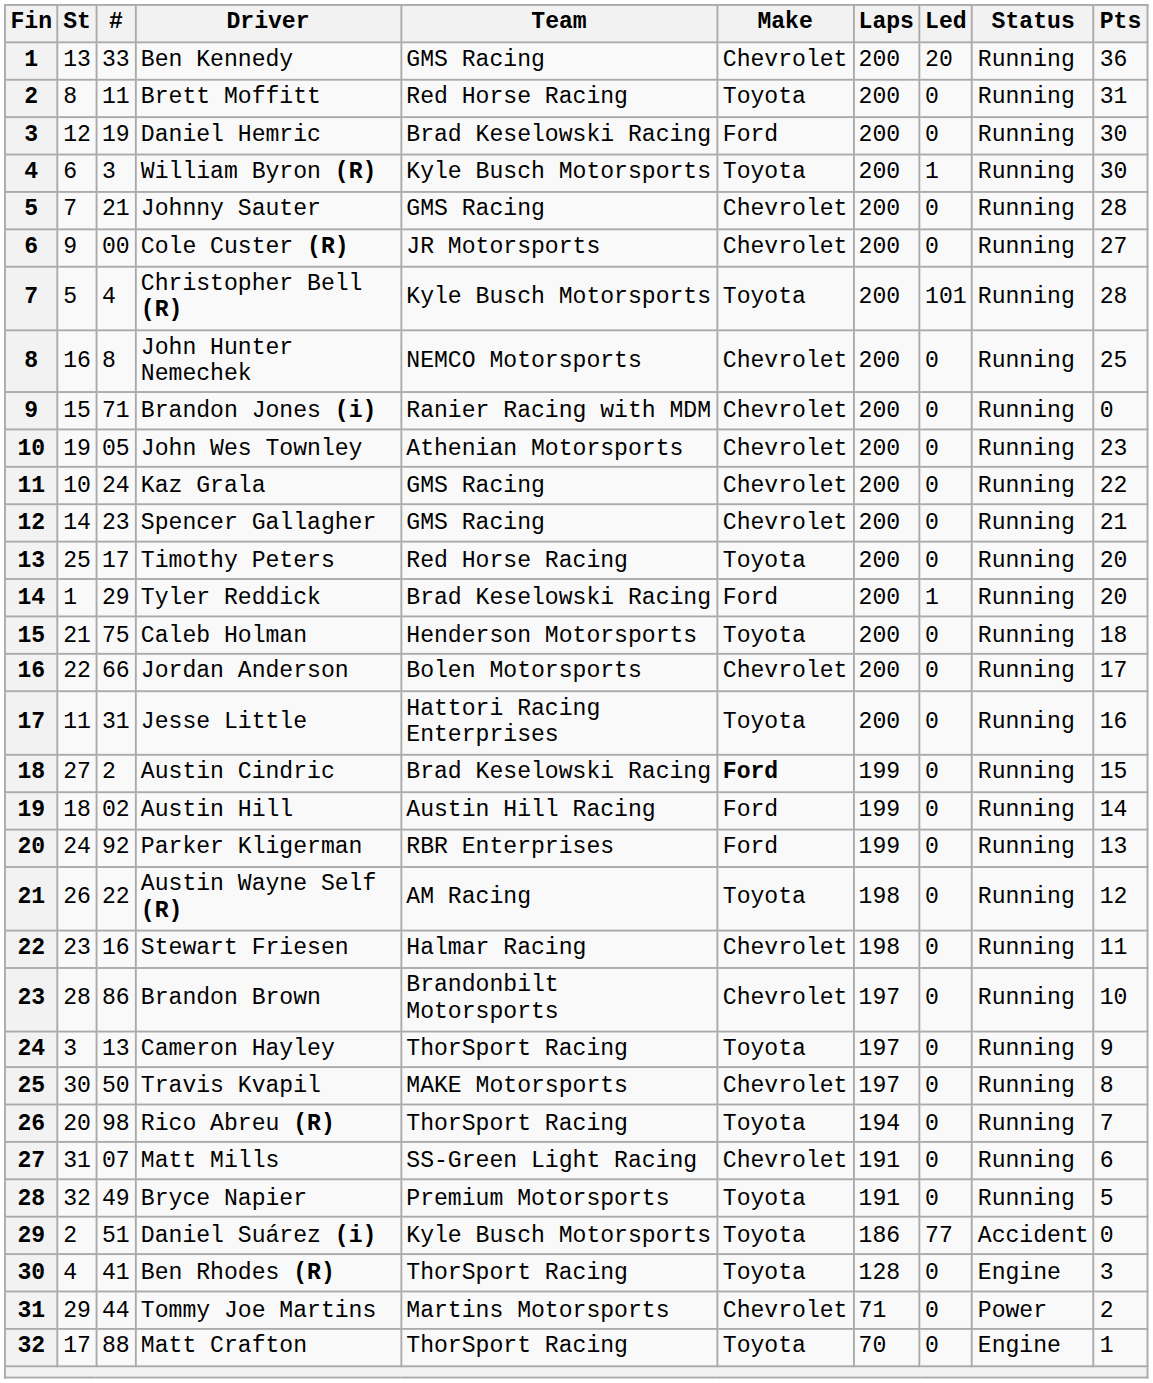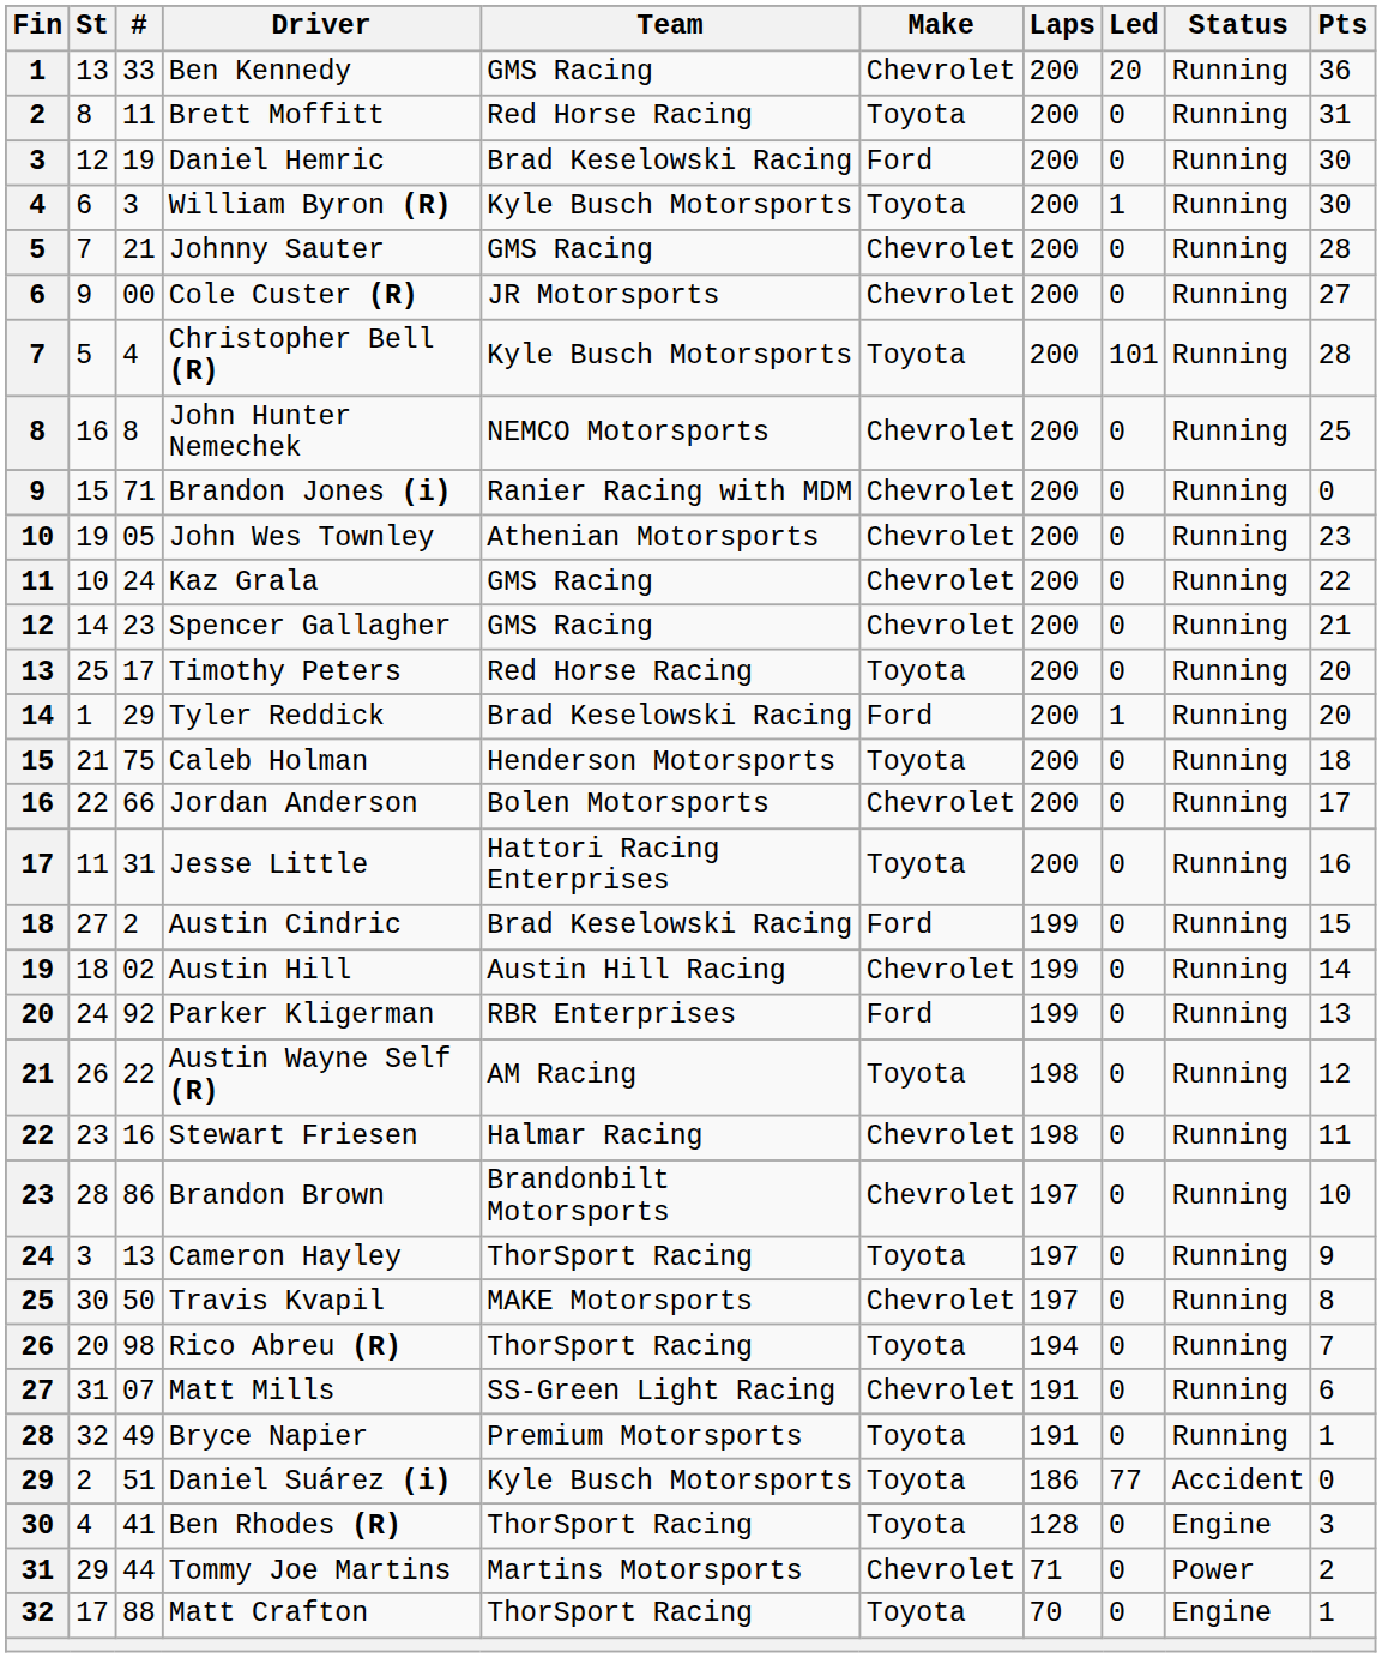Austin Cindric | Make: bold -> normal
Austin Hill | Make: Ford -> Chevrolet
Bryce Napier | Pts: 5 -> 1
